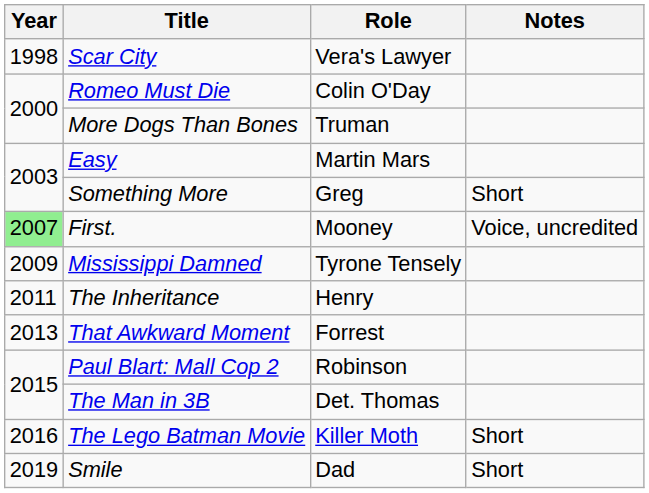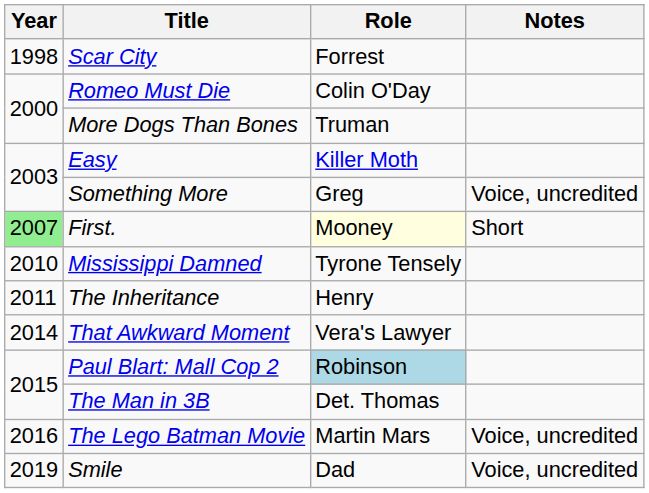Scar City | Role: Vera's Lawyer -> Forrest
Easy | Role: Martin Mars -> Killer Moth
Something More | Notes: Short -> Voice, uncredited
First. | Role: no background -> lightyellow background
First. | Notes: Voice, uncredited -> Short
Mississippi Damned | Year: 2009 -> 2010
That Awkward Moment | Year: 2013 -> 2014
That Awkward Moment | Role: Forrest -> Vera's Lawyer
Paul Blart: Mall Cop 2 | Role: no background -> lightblue background
The Lego Batman Movie | Role: Killer Moth -> Martin Mars
The Lego Batman Movie | Notes: Short -> Voice, uncredited
Smile | Notes: Short -> Voice, uncredited
